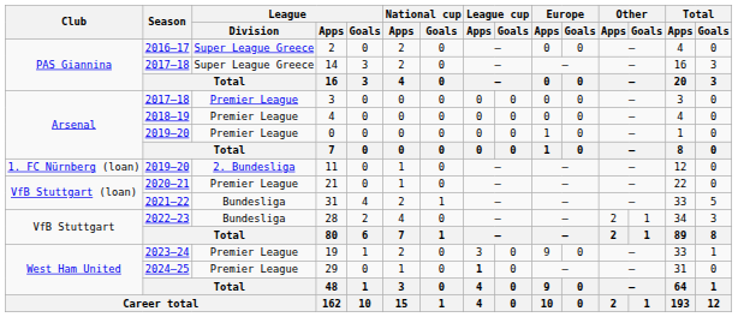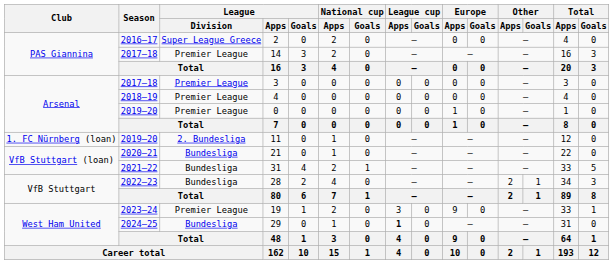14 | League / Division: Super League Greece -> Premier League
21 | League / Division: Premier League -> Bundesliga
29 | League / Division: Premier League -> Bundesliga
